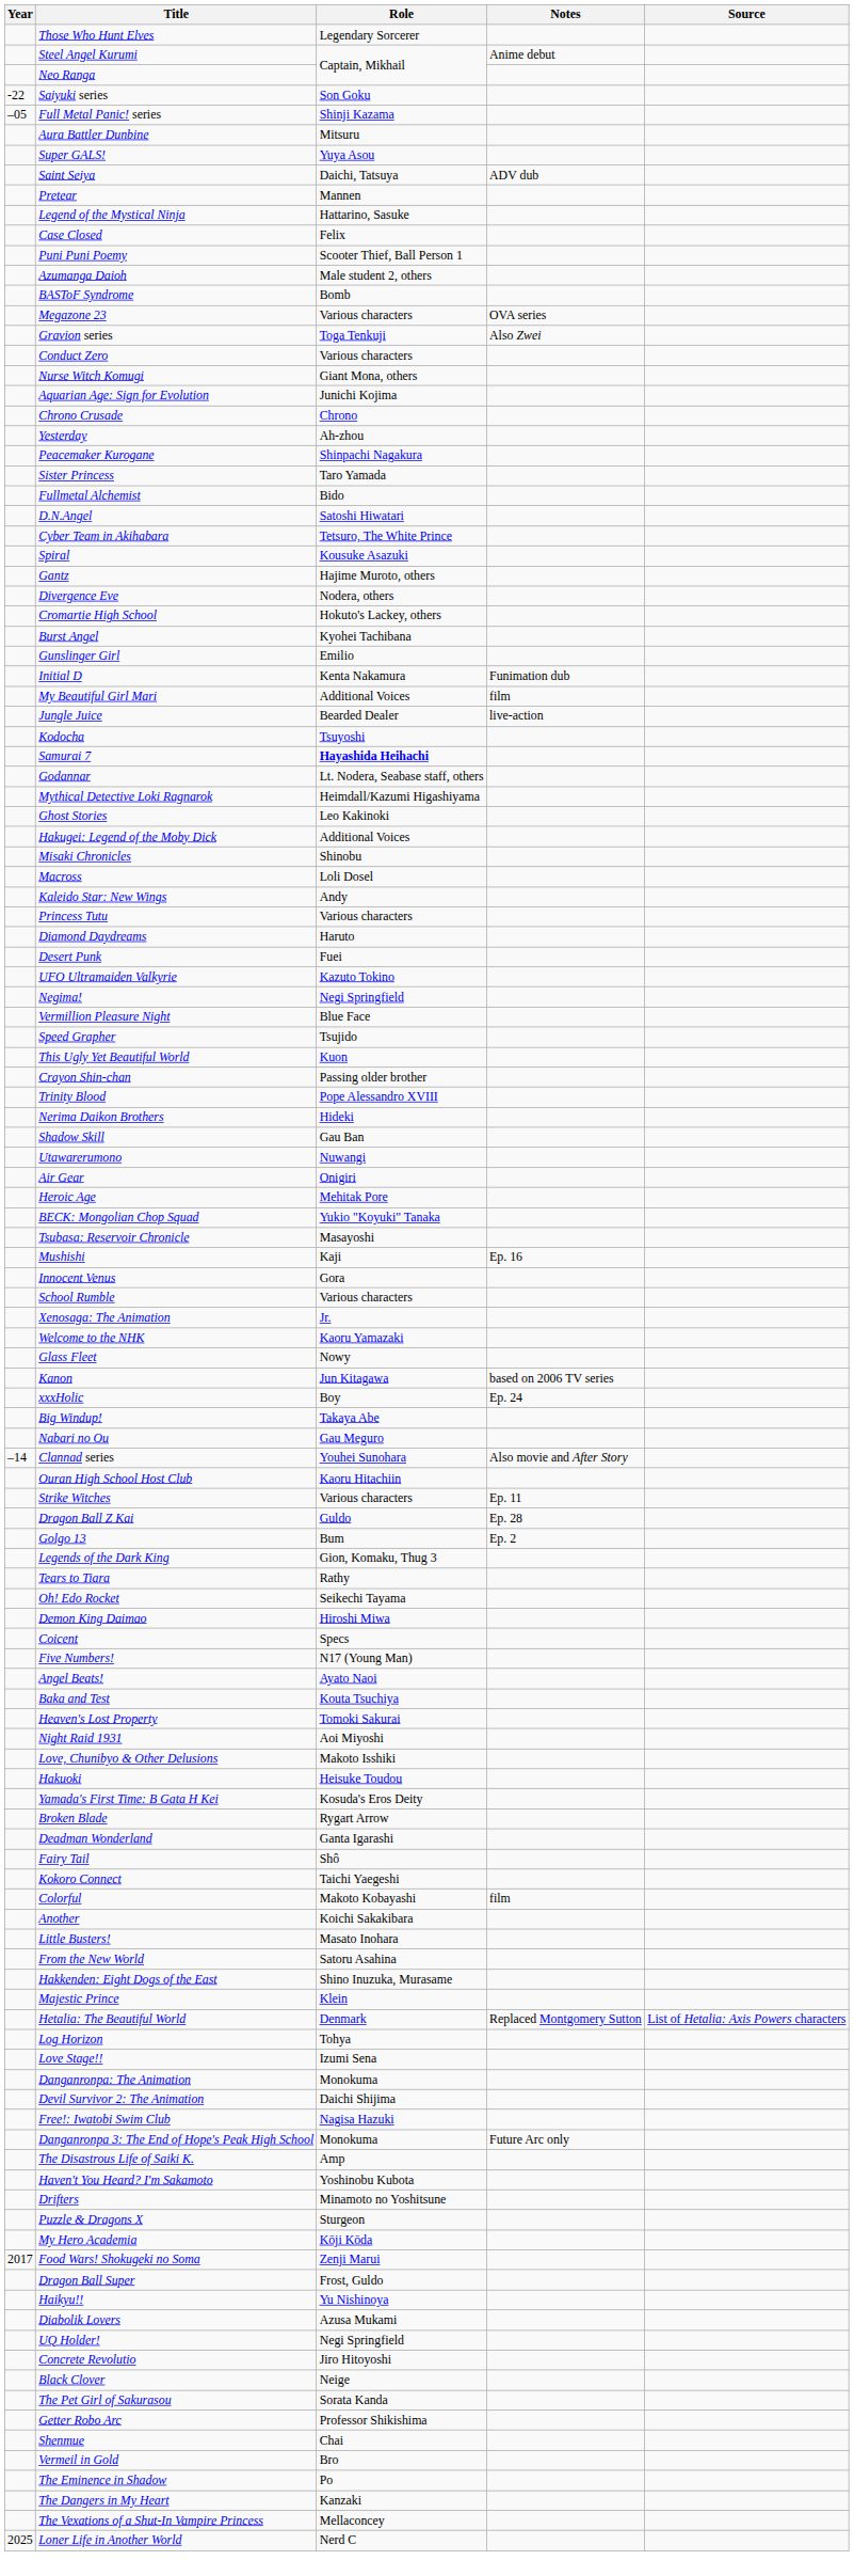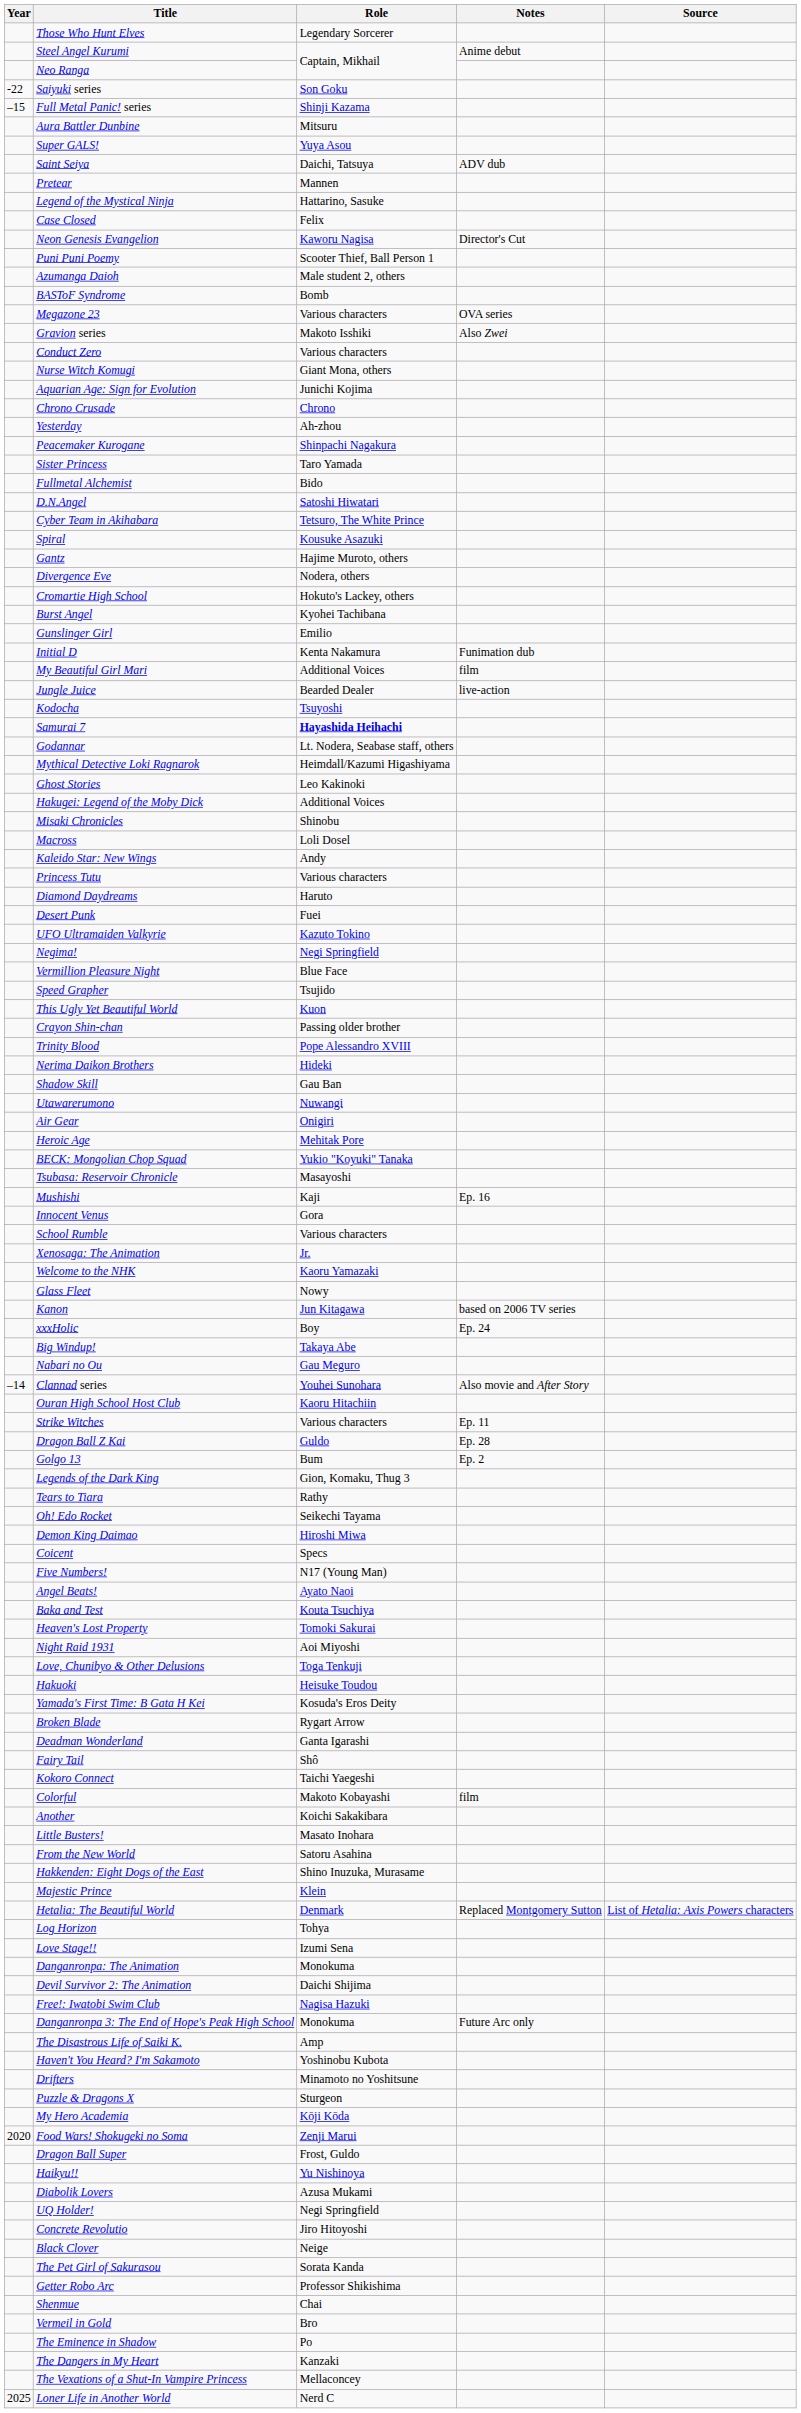Full Metal Panic! series | Year: –05 -> –15
+ row: Neon Genesis Evangelion | Kaworu Nagisa | Director's Cut
Gravion series | Role: Toga Tenkuji -> Makoto Isshiki
Love, Chunibyo & Other Delusions | Role: Makoto Isshiki -> Toga Tenkuji
Food Wars! Shokugeki no Soma | Year: 2017 -> 2020
